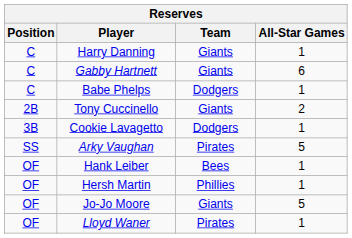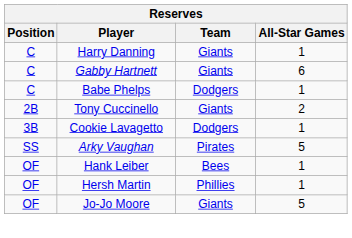- row: OF | Lloyd Waner | Pirates | 1
